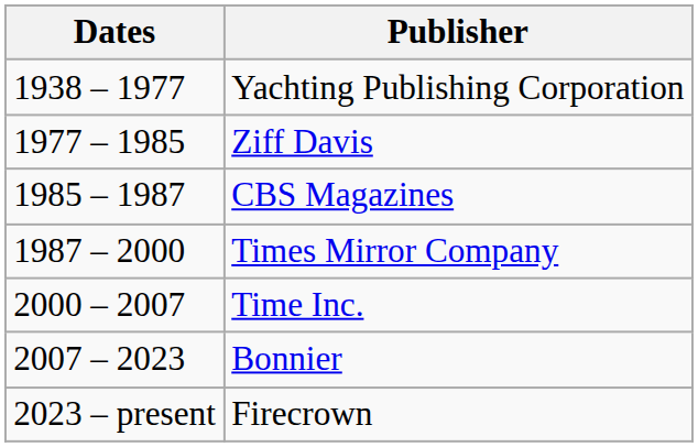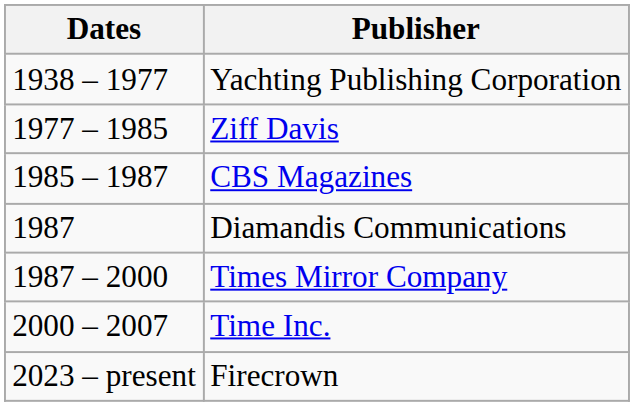+ row: 1987 | Diamandis Communications
- row: 2007 – 2023 | Bonnier
